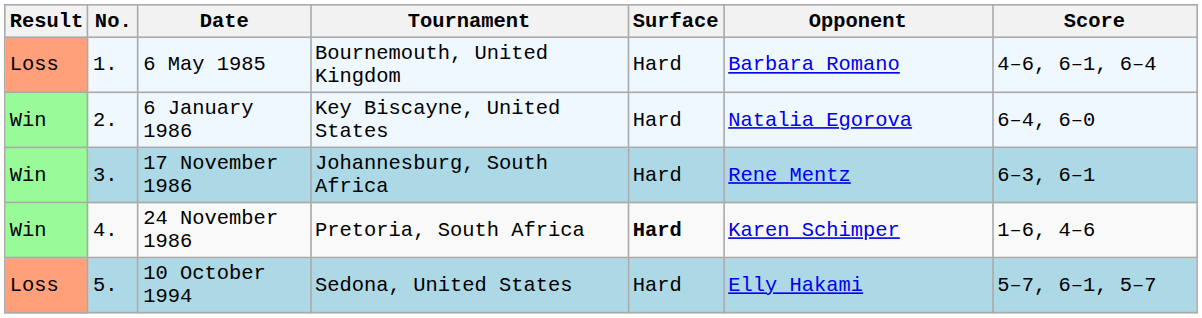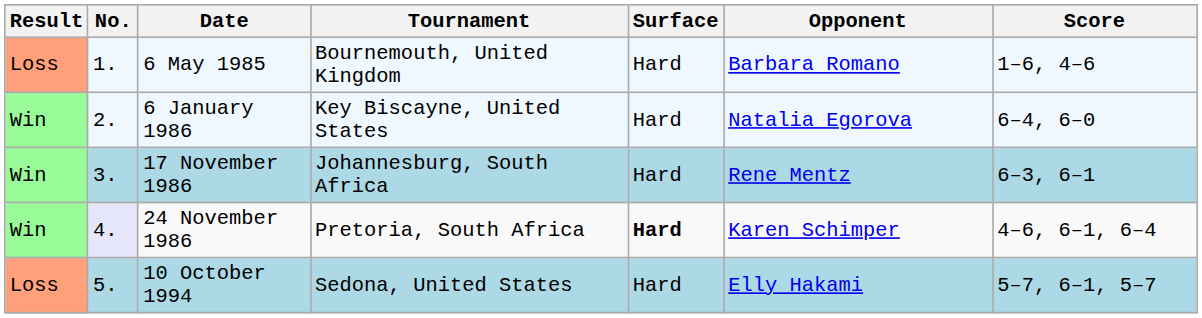6 May 1985 | Score: 4–6, 6–1, 6–4 -> 1–6, 4–6
24 November 1986 | No.: no background -> lavender background
24 November 1986 | Score: 1–6, 4–6 -> 4–6, 6–1, 6–4
